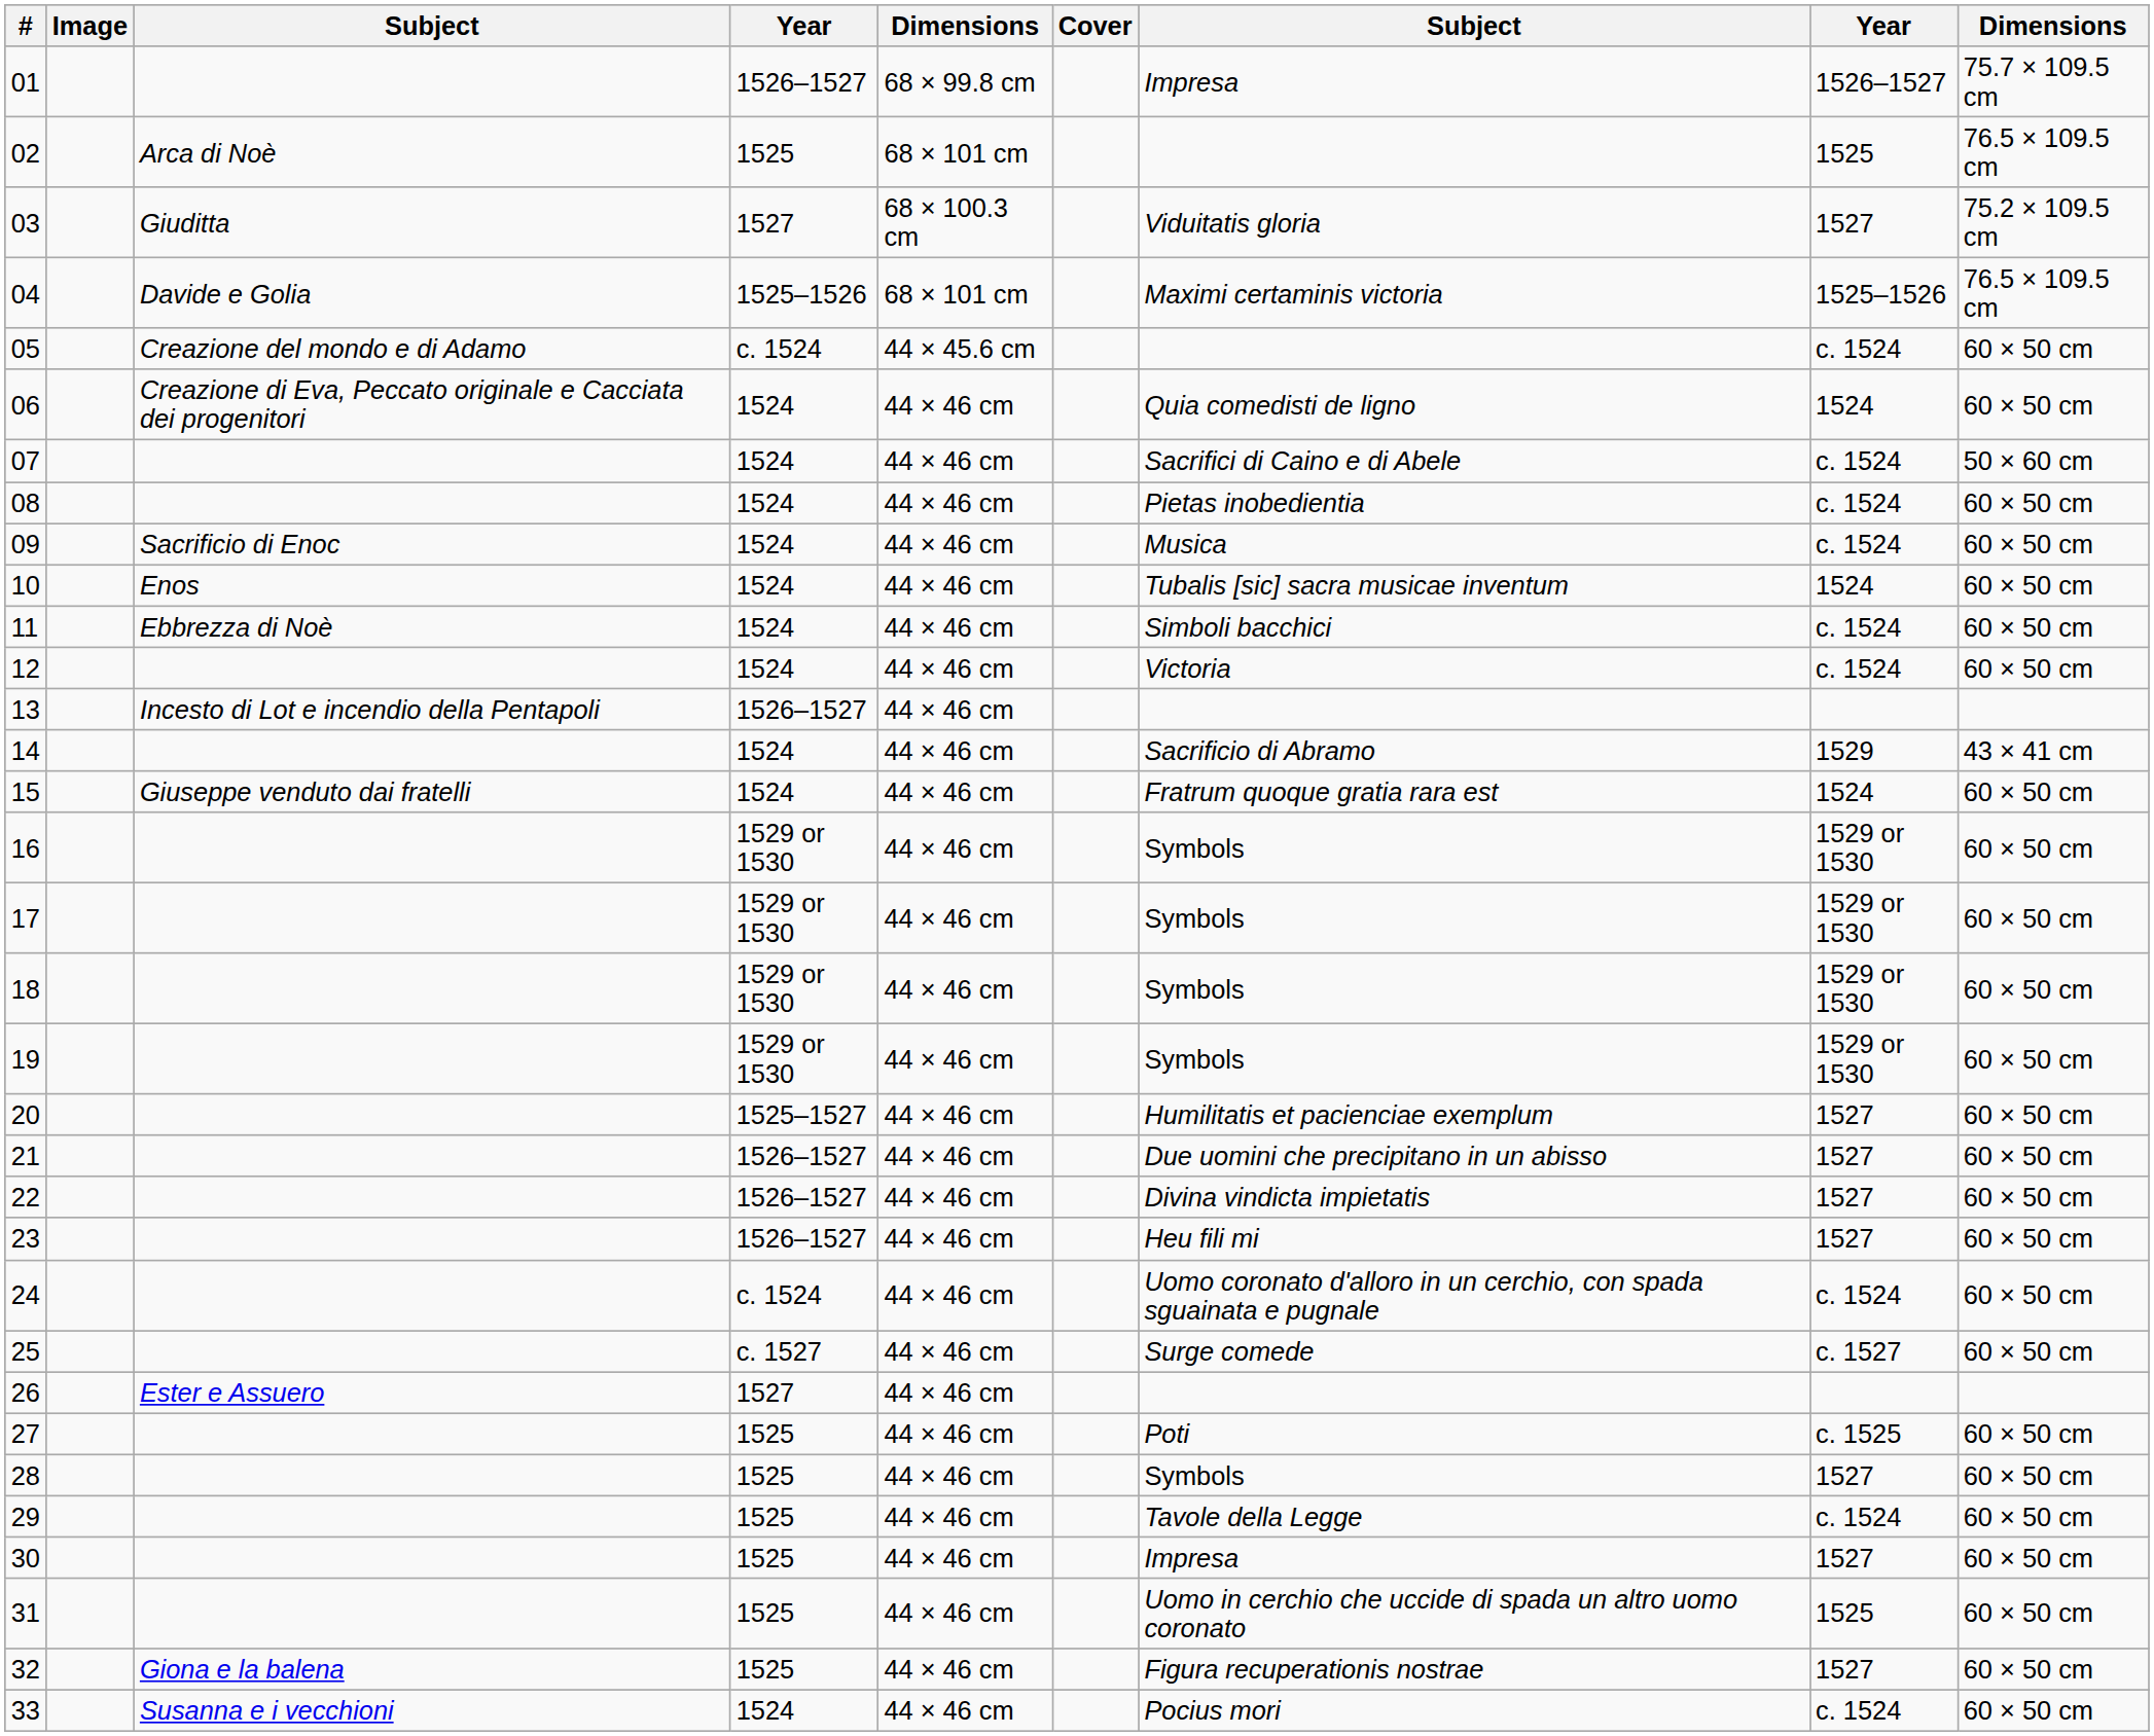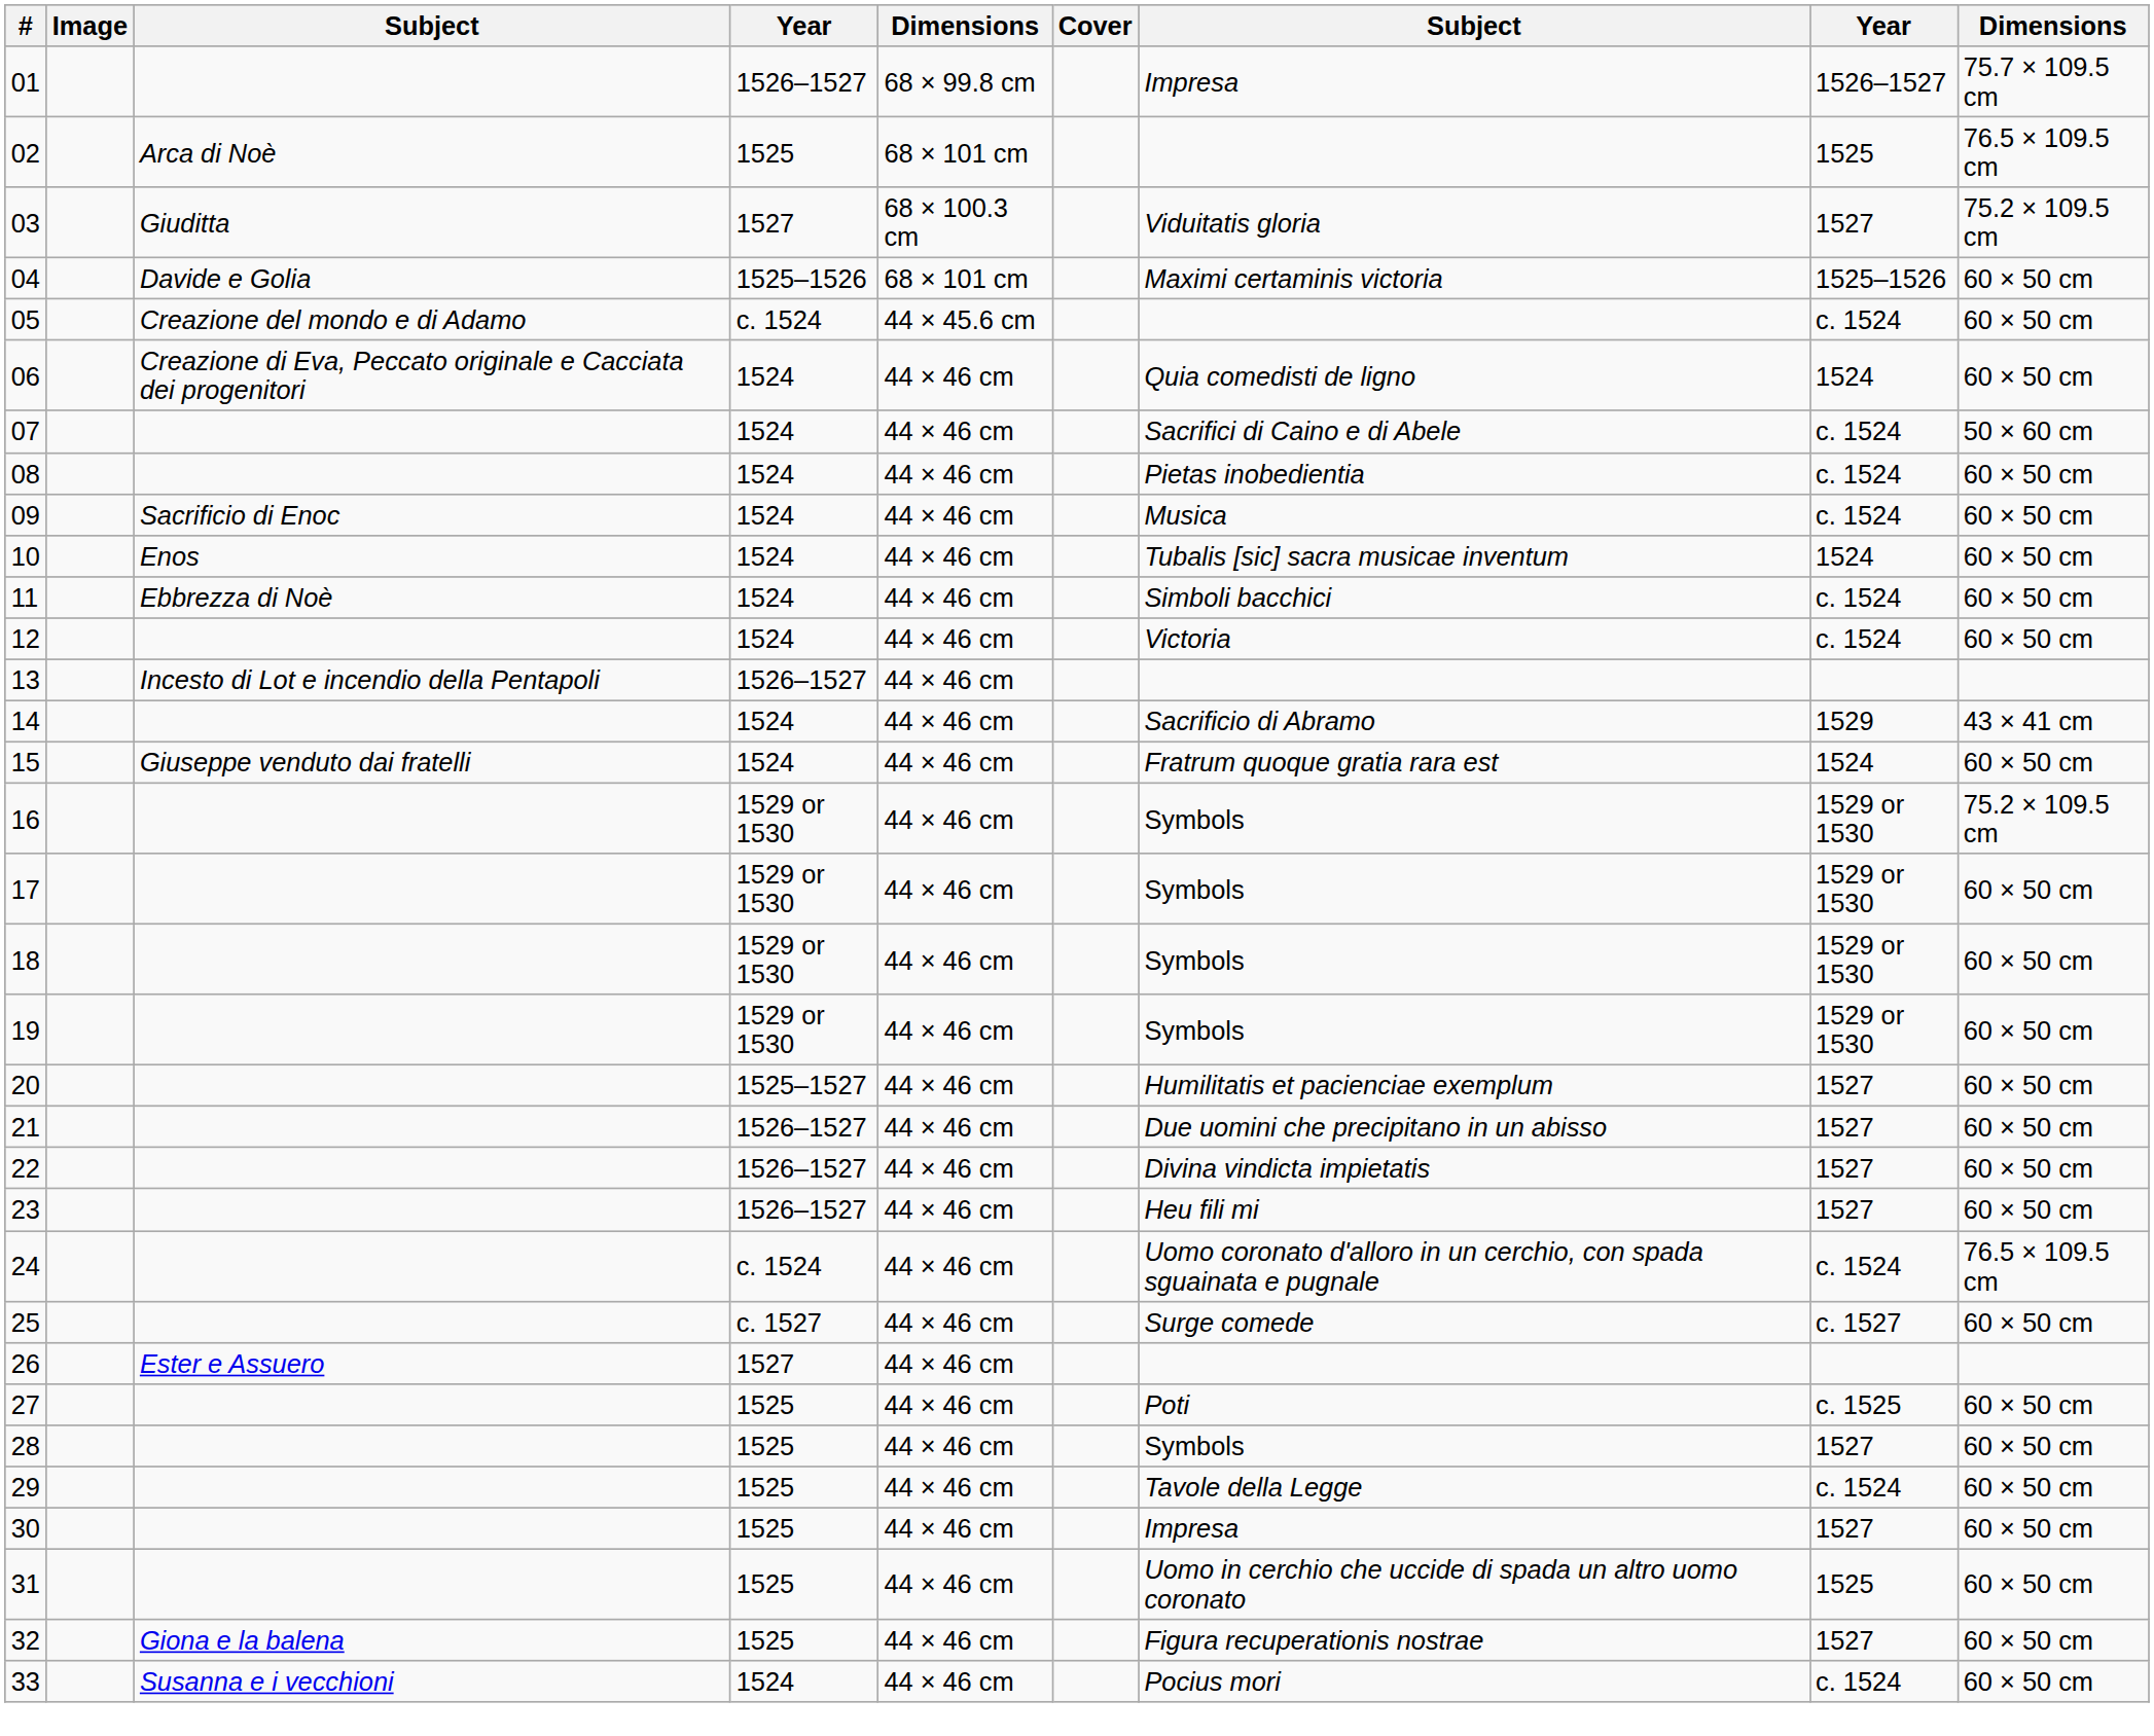04 | column 9: 76.5 × 109.5 cm -> 60 × 50 cm
16 | column 9: 60 × 50 cm -> 75.2 × 109.5 cm
24 | column 9: 60 × 50 cm -> 76.5 × 109.5 cm
